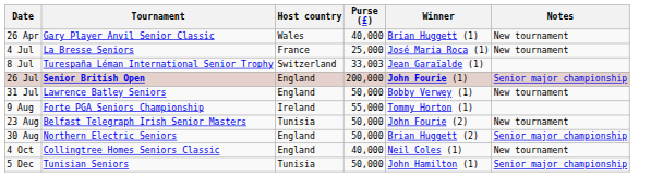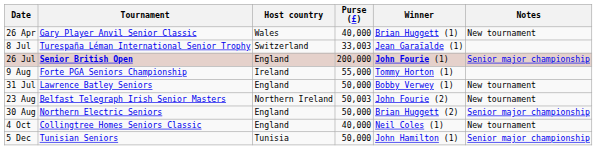- row: 4 Jul | La Bresse Seniors | France | 25,000 | José Maria Roca (1) | New tournament
rows swapped: 31 Jul <-> 9 Aug
23 Aug | Host country: Tunisia -> Northern Ireland
23 Aug | Purse (£): 50,000 -> 50,003
